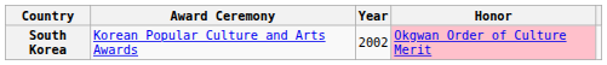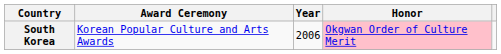South Korea | Year: 2002 -> 2006
